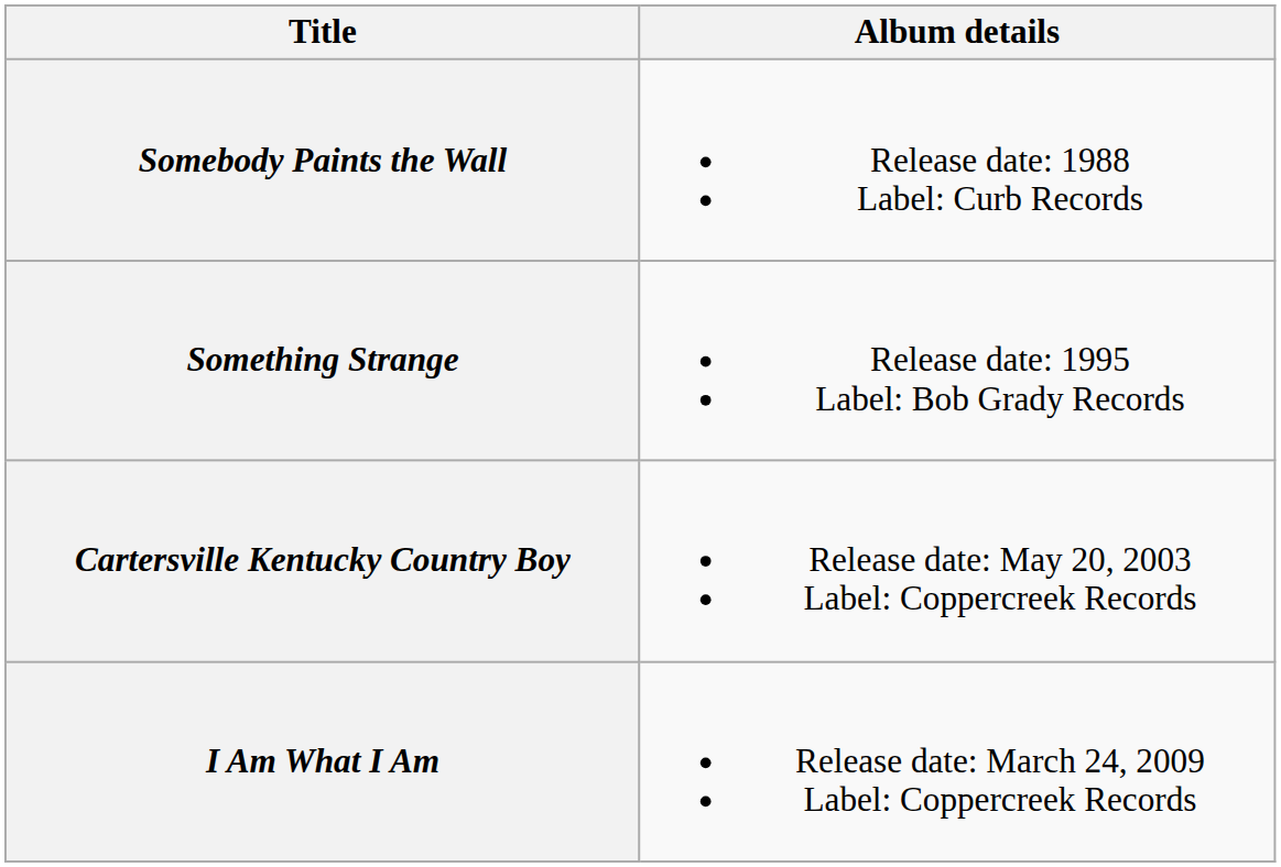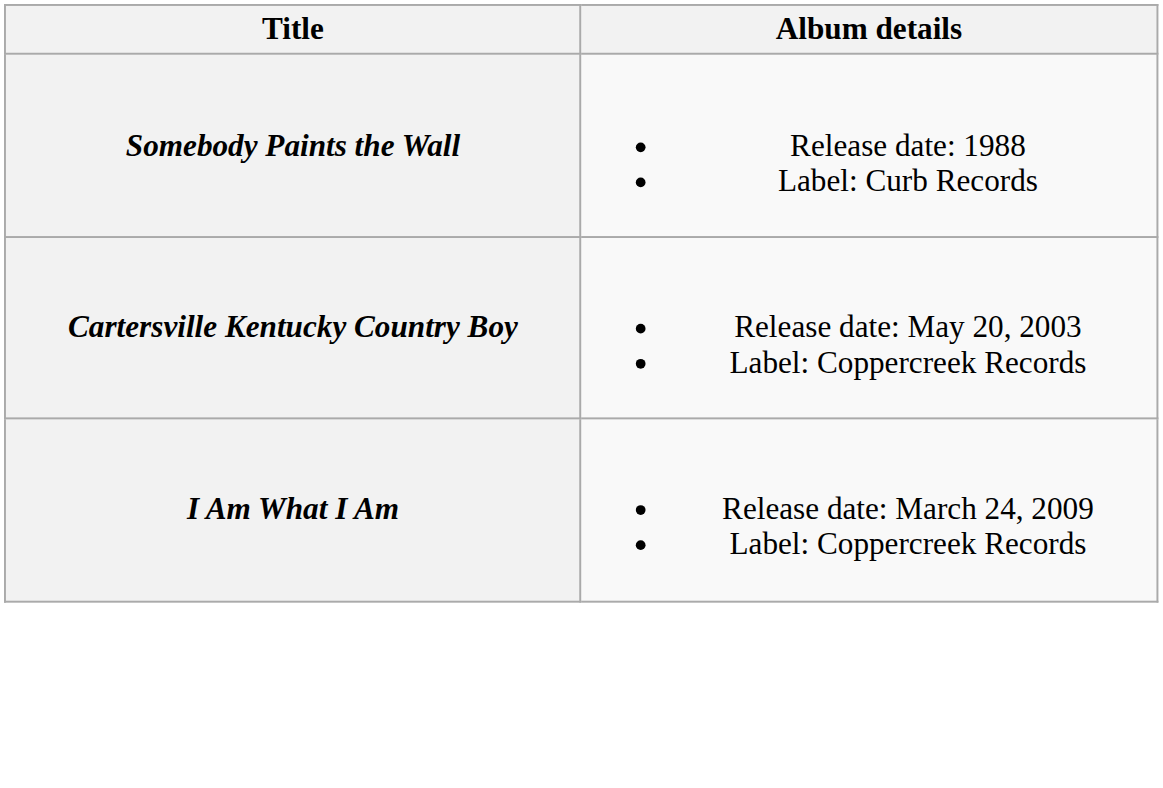- row: Something Strange | Release date: 1995 Label: Bob Grady Records
